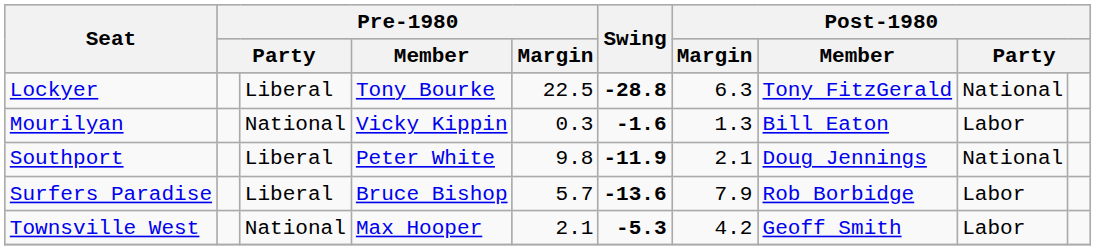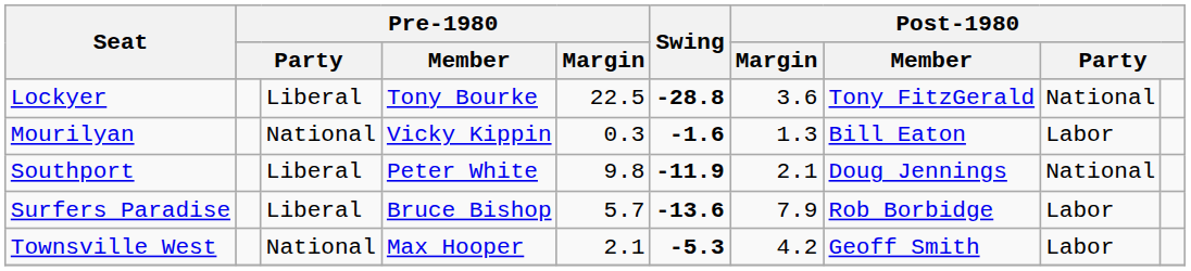Lockyer | Post-1980 / Margin: 6.3 -> 3.6
